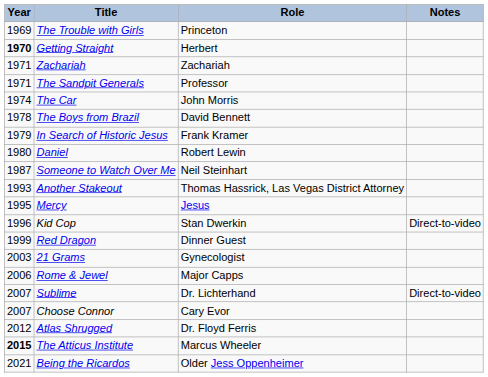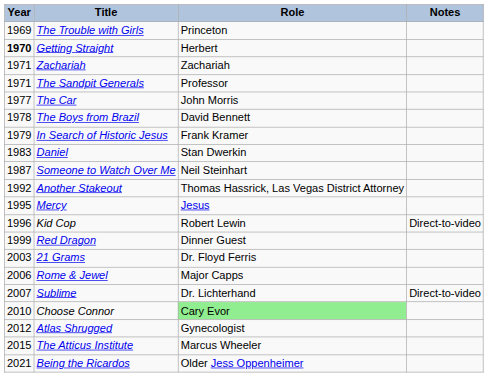The Car | Year: 1974 -> 1977
Daniel | Year: 1980 -> 1983
Daniel | Role: Robert Lewin -> Stan Dwerkin
Another Stakeout | Year: 1993 -> 1992
Kid Cop | Role: Stan Dwerkin -> Robert Lewin
21 Grams | Role: Gynecologist -> Dr. Floyd Ferris
Choose Connor | Year: 2007 -> 2010
Choose Connor | Role: no background -> lightgreen background
Atlas Shrugged | Role: Dr. Floyd Ferris -> Gynecologist
The Atticus Institute | Year: bold -> normal
